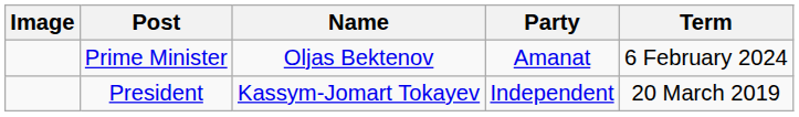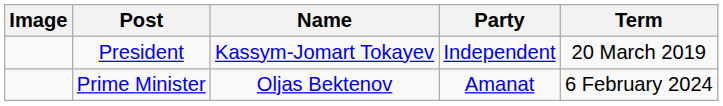rows swapped: President <-> Prime Minister
